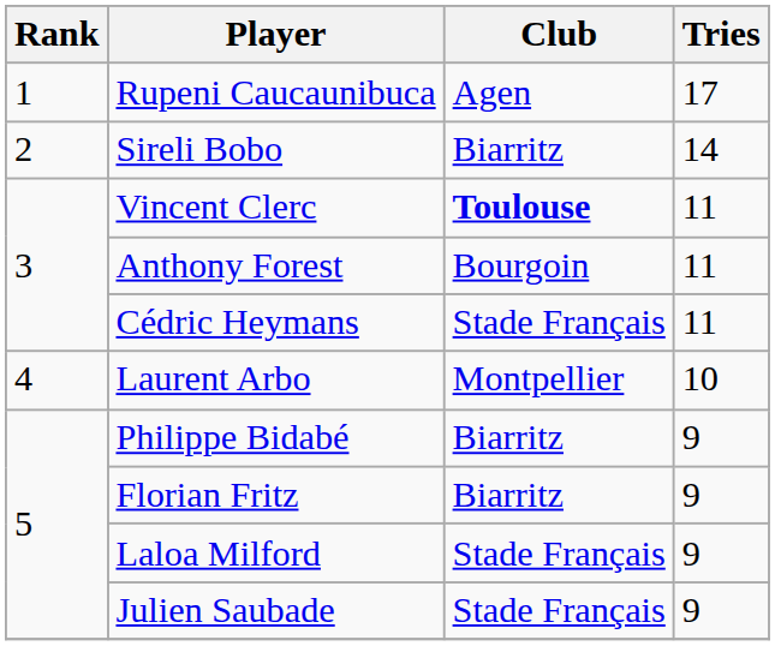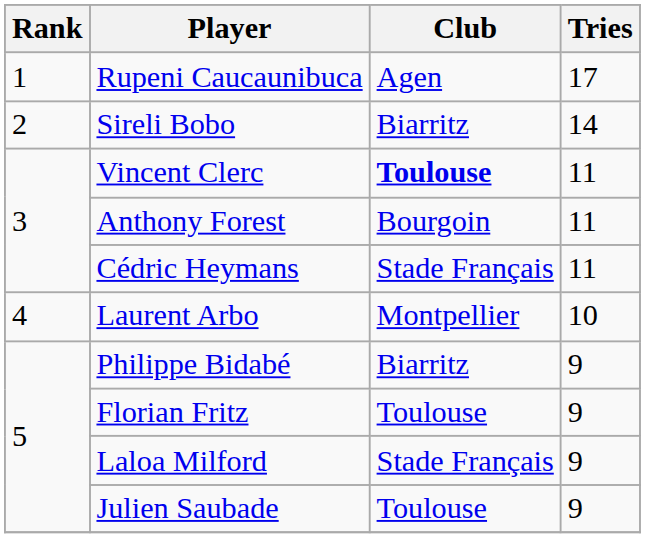Florian Fritz | Club: Biarritz -> Toulouse
Julien Saubade | Club: Stade Français -> Toulouse
